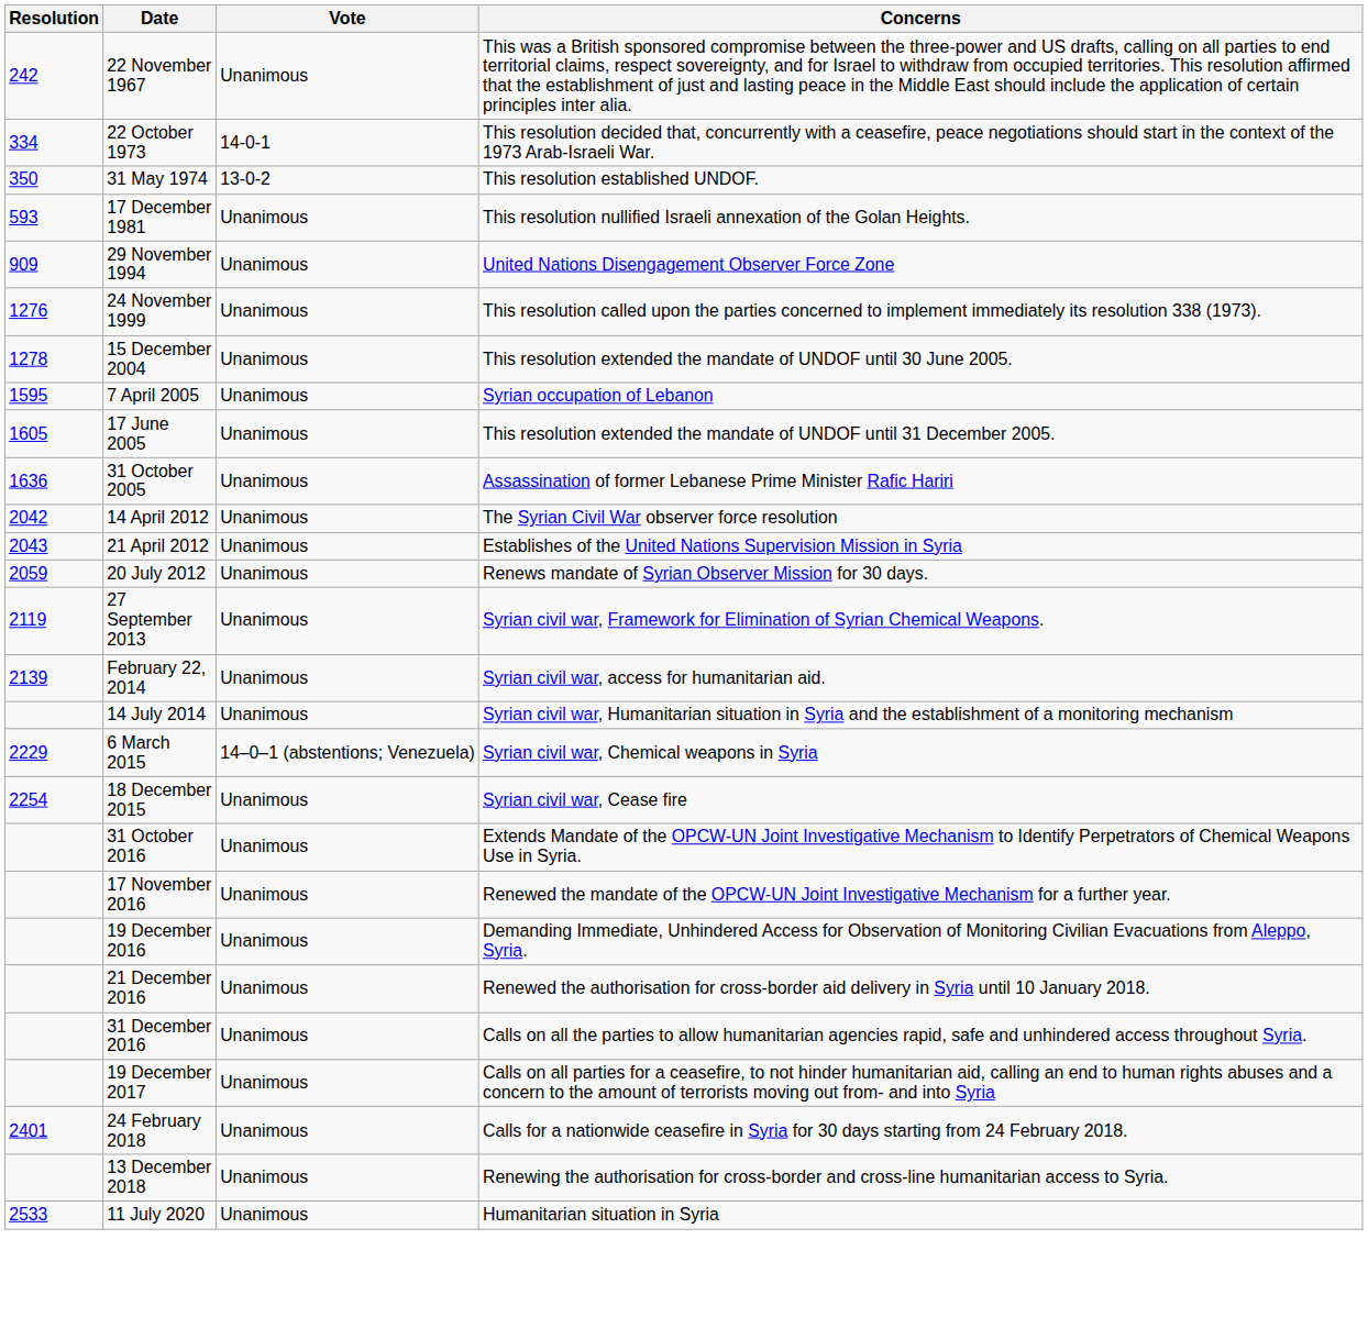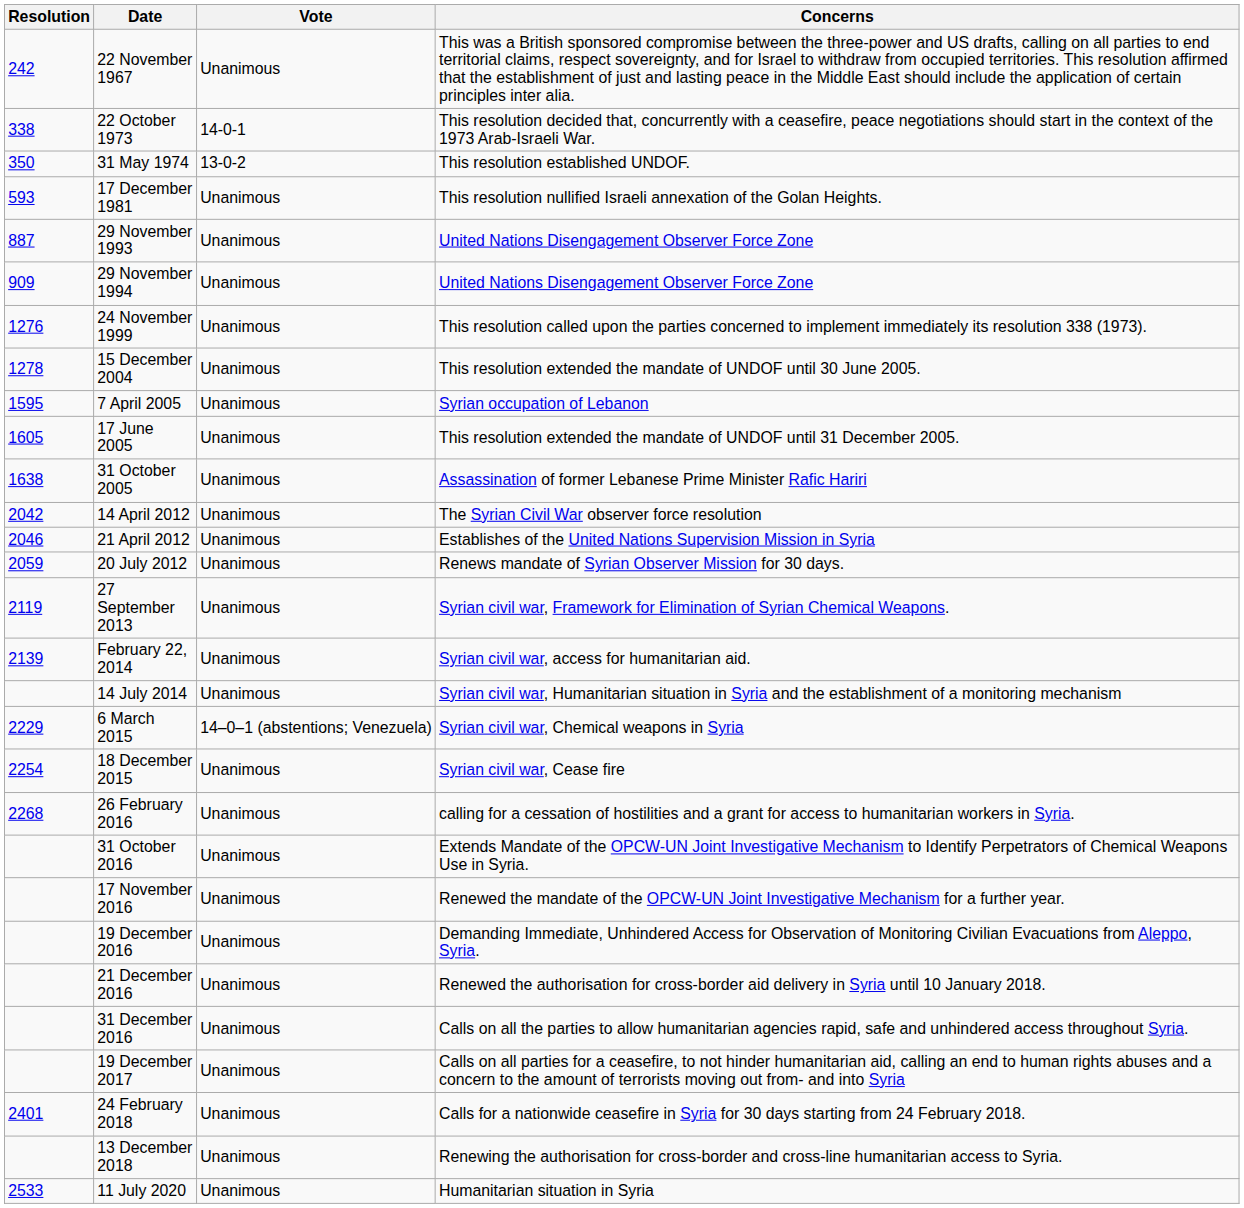22 October 1973 | Resolution: 334 -> 338
+ row: 887 | 29 November 1993 | Unanimous | United Nations Disengagement Observer Force Zone
31 October 2005 | Resolution: 1636 -> 1638
21 April 2012 | Resolution: 2043 -> 2046
+ row: 2268 | 26 February 2016 | Unanimous | calling for a cessation of hostilities and a grant for access to humanitarian workers in Syria.
